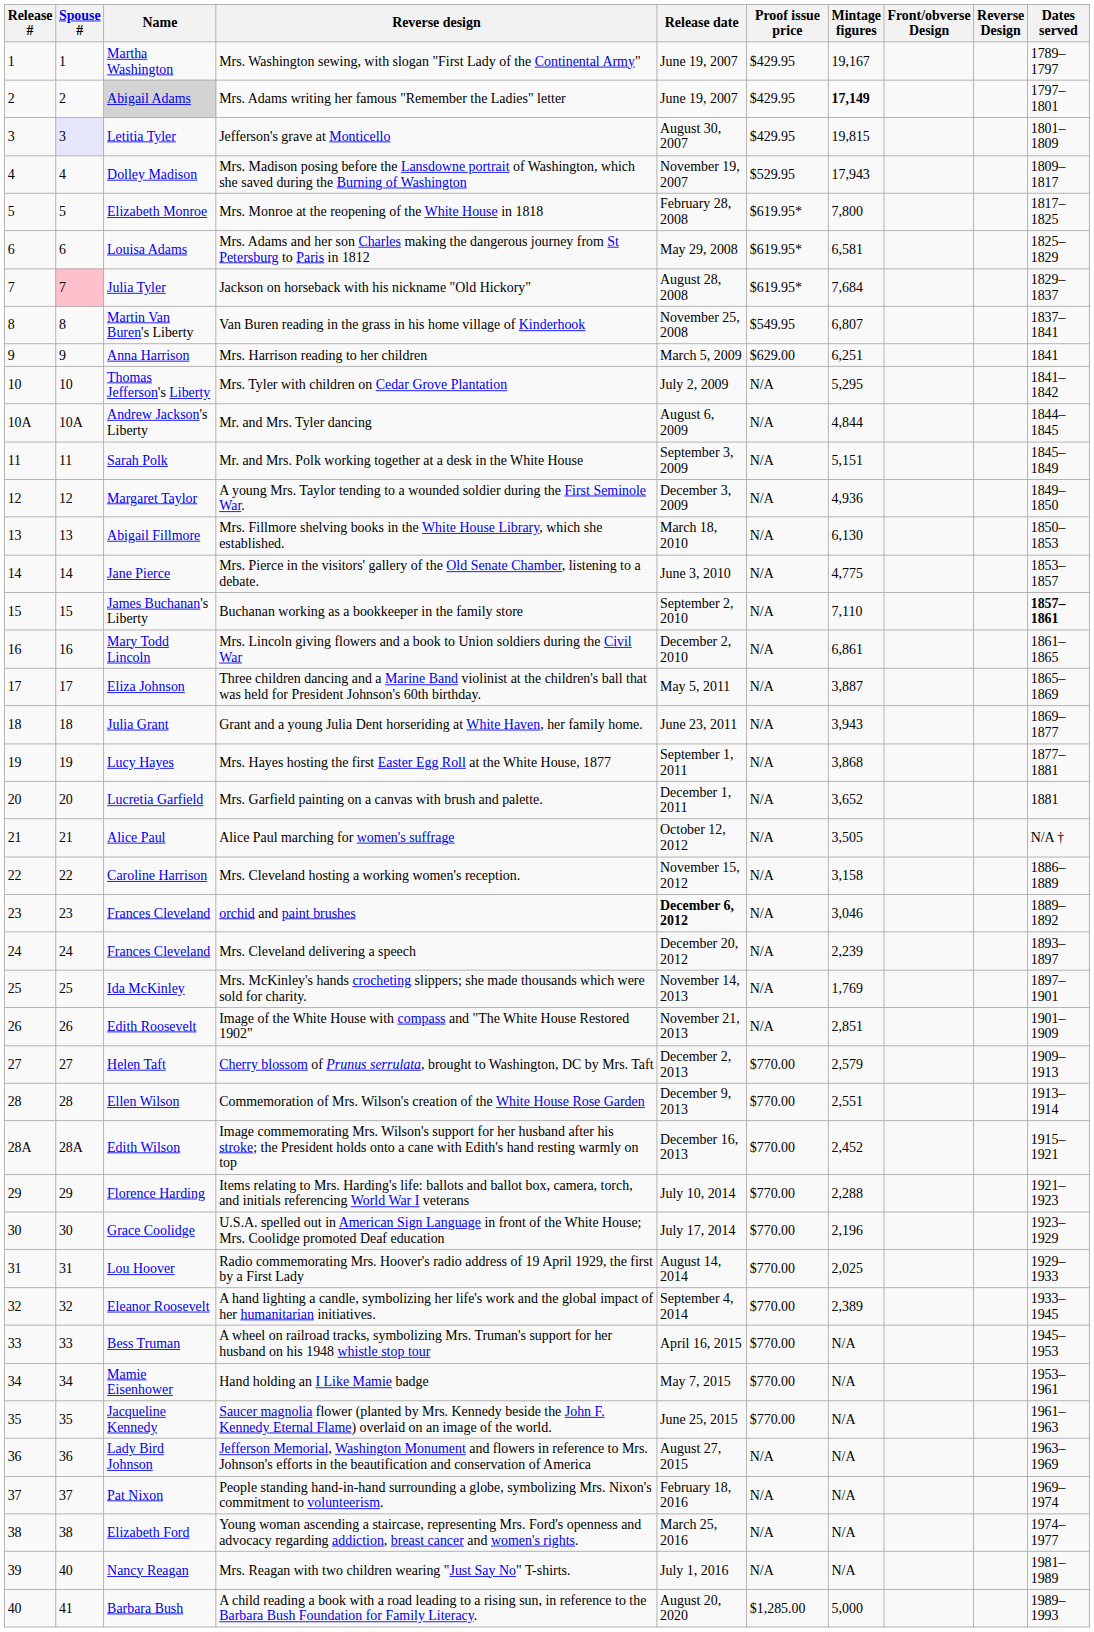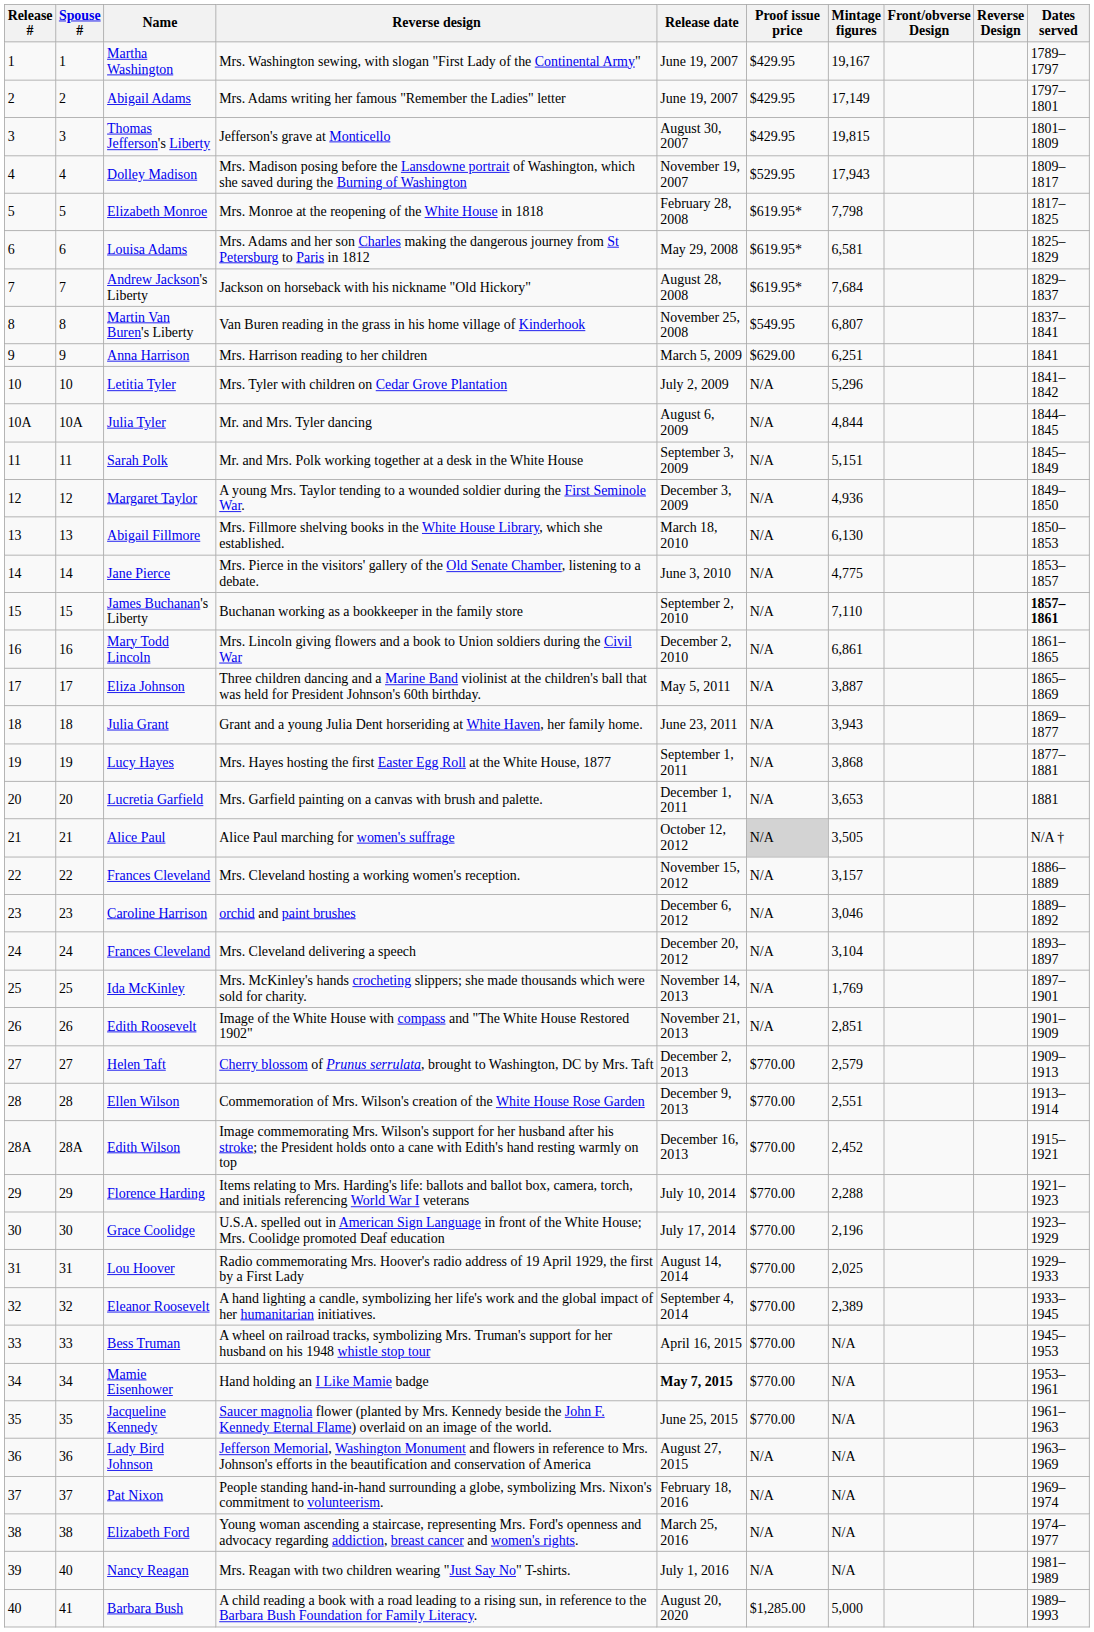Mrs. Adams writing her famous "Remember the Ladies" letter | Name: lightgrey background -> no background
Mrs. Adams writing her famous "Remember the Ladies" letter | Mintage figures: bold -> normal
Jefferson's grave at Monticello | Spouse #: lavender background -> no background
Jefferson's grave at Monticello | Name: Letitia Tyler -> Thomas Jefferson's Liberty
Mrs. Monroe at the reopening of the White House in 1818 | Mintage figures: 7,800 -> 7,798
Jackson on horseback with his nickname "Old Hickory" | Spouse #: pink background -> no background
Jackson on horseback with his nickname "Old Hickory" | Name: Julia Tyler -> Andrew Jackson's Liberty
Mrs. Tyler with children on Cedar Grove Plantation | Name: Thomas Jefferson's Liberty -> Letitia Tyler
Mrs. Tyler with children on Cedar Grove Plantation | Mintage figures: 5,295 -> 5,296
Mr. and Mrs. Tyler dancing | Name: Andrew Jackson's Liberty -> Julia Tyler
Mrs. Garfield painting on a canvas with brush and palette. | Mintage figures: 3,652 -> 3,653
Alice Paul marching for women's suffrage | Proof issue price: no background -> lightgrey background
Mrs. Cleveland hosting a working women's reception. | Name: Caroline Harrison -> Frances Cleveland
Mrs. Cleveland hosting a working women's reception. | Mintage figures: 3,158 -> 3,157
orchid and paint brushes | Name: Frances Cleveland -> Caroline Harrison
orchid and paint brushes | Release date: bold -> normal
Mrs. Cleveland delivering a speech | Mintage figures: 2,239 -> 3,104
Hand holding an I Like Mamie badge | Release date: normal -> bold
